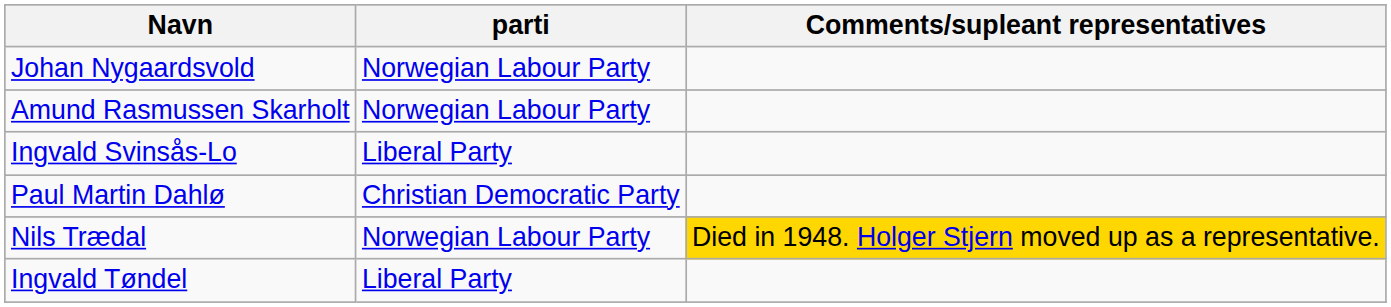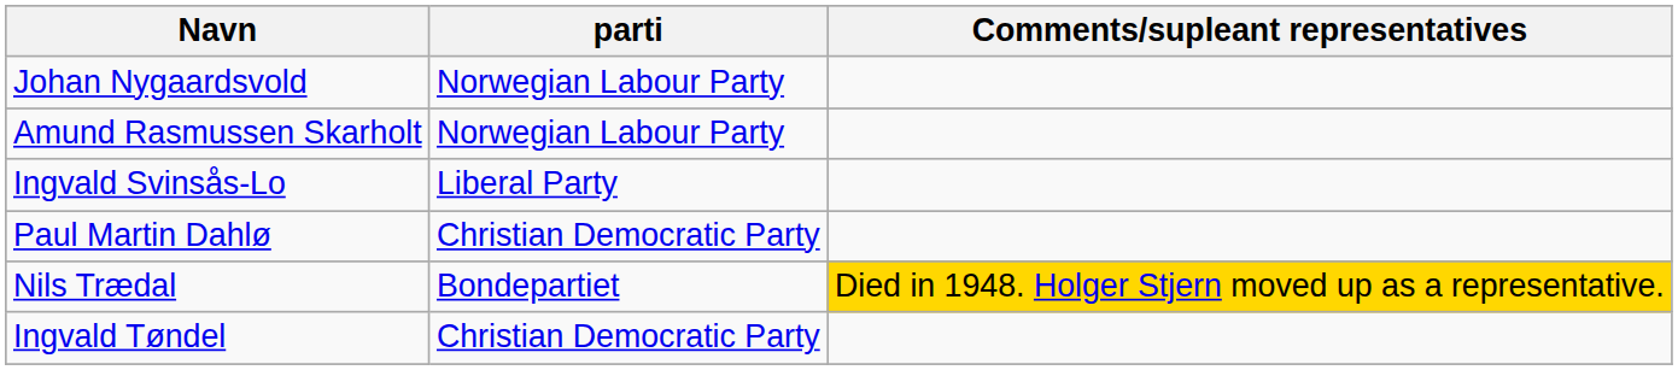Nils Trædal | parti: Norwegian Labour Party -> Bondepartiet
Ingvald Tøndel | parti: Liberal Party -> Christian Democratic Party
